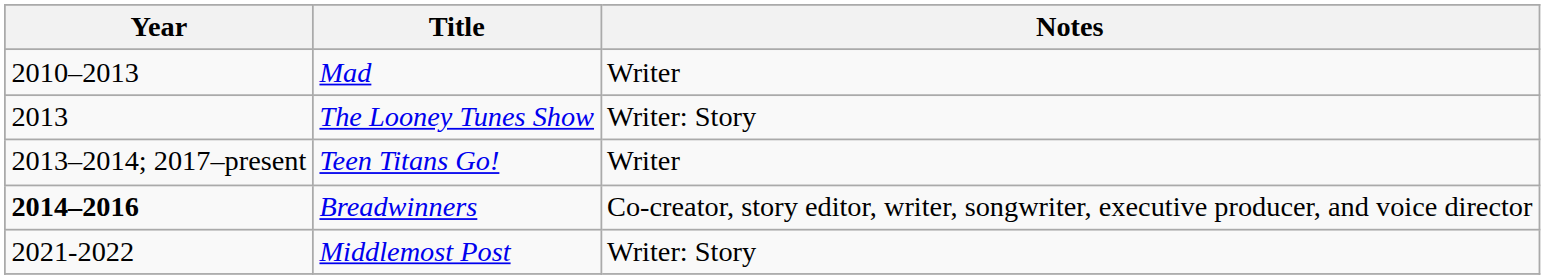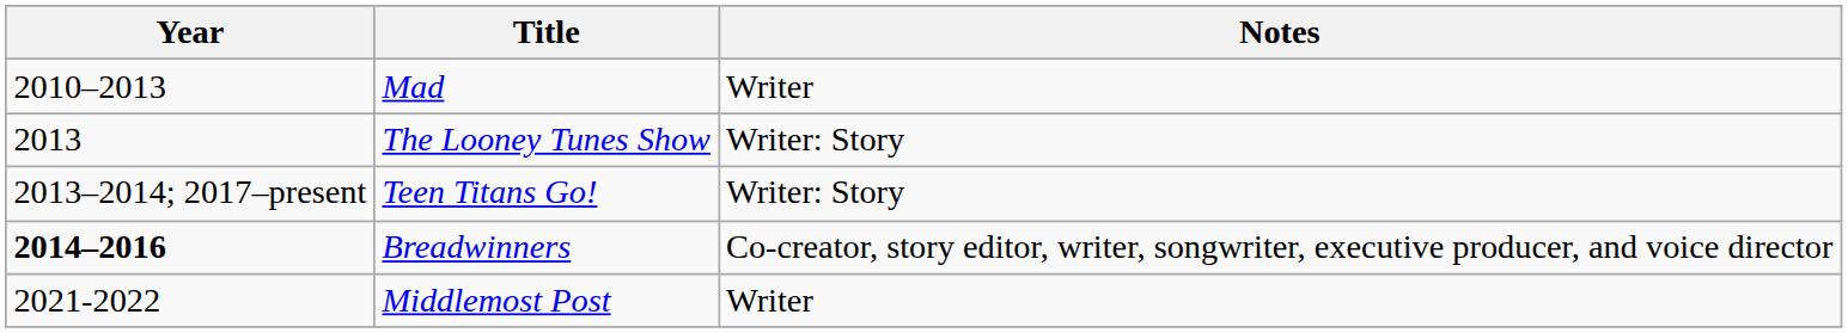Teen Titans Go! | Notes: Writer -> Writer: Story
Middlemost Post | Notes: Writer: Story -> Writer
